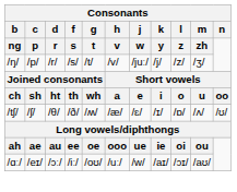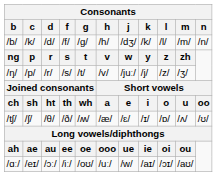+ row: /b/ | /k/ | /d/ | /f/ | /ɡ/ | /h/ | /dʒ/ | /k/ | /l/ | /m/ | /n/
